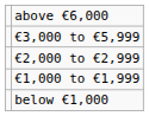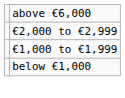- row: €3,000 to €5,999
